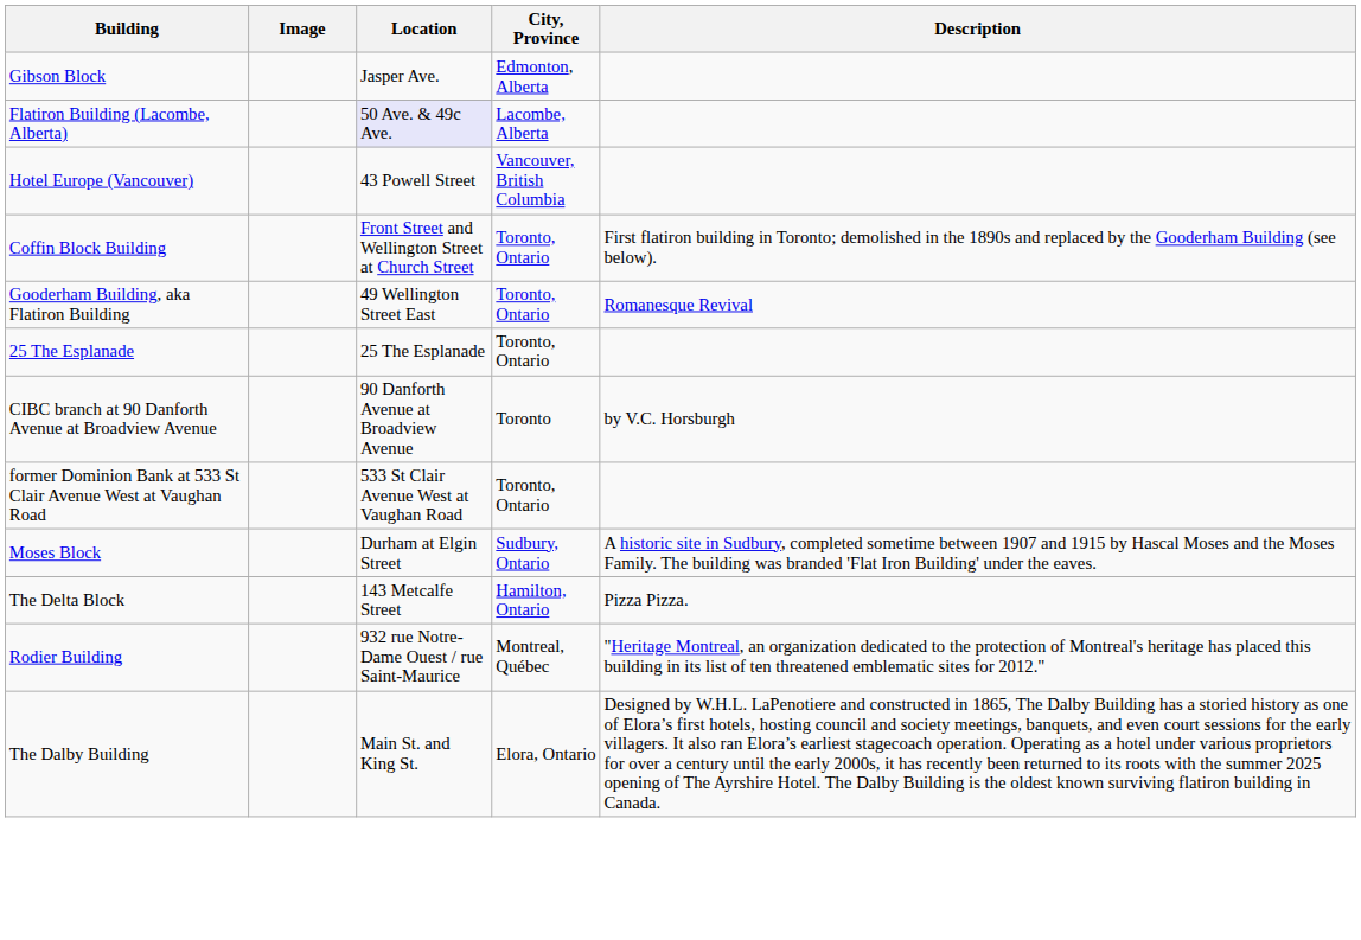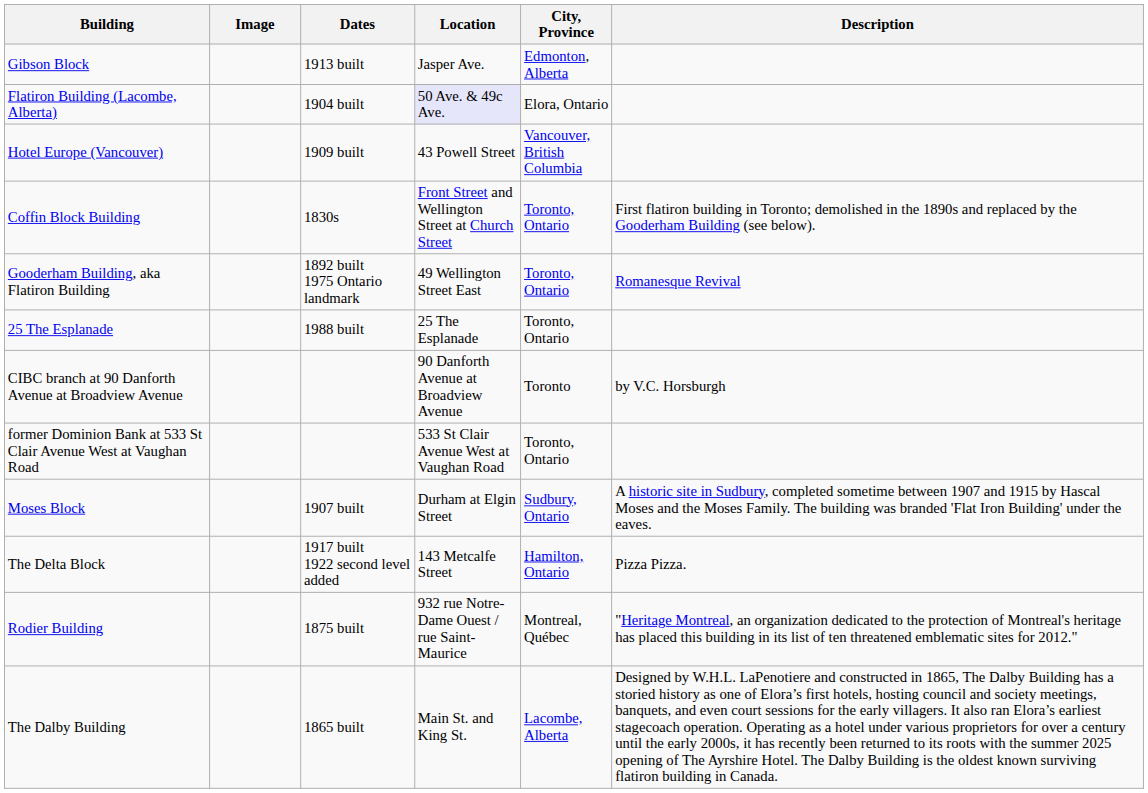+ column: Dates | 1913 built | 1904 built | 1909 built | 1830s | 1892 built 1975 Ontario landmark | 1988 built | 1907 built | 1917 built 1922 second level added | 1875 built | 1865 built
Flatiron Building (Lacombe, Alberta) | City, Province: Lacombe, Alberta -> Elora, Ontario
The Dalby Building | City, Province: Elora, Ontario -> Lacombe, Alberta
